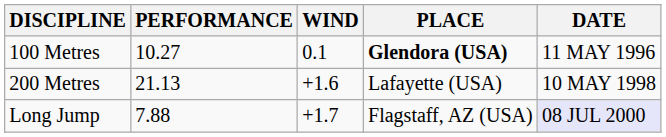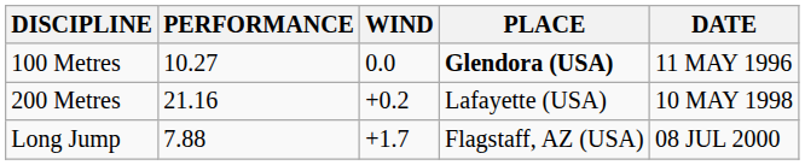100 Metres | WIND: 0.1 -> 0.0
200 Metres | PERFORMANCE: 21.13 -> 21.16
200 Metres | WIND: +1.6 -> +0.2
Long Jump | DATE: lavender background -> no background
